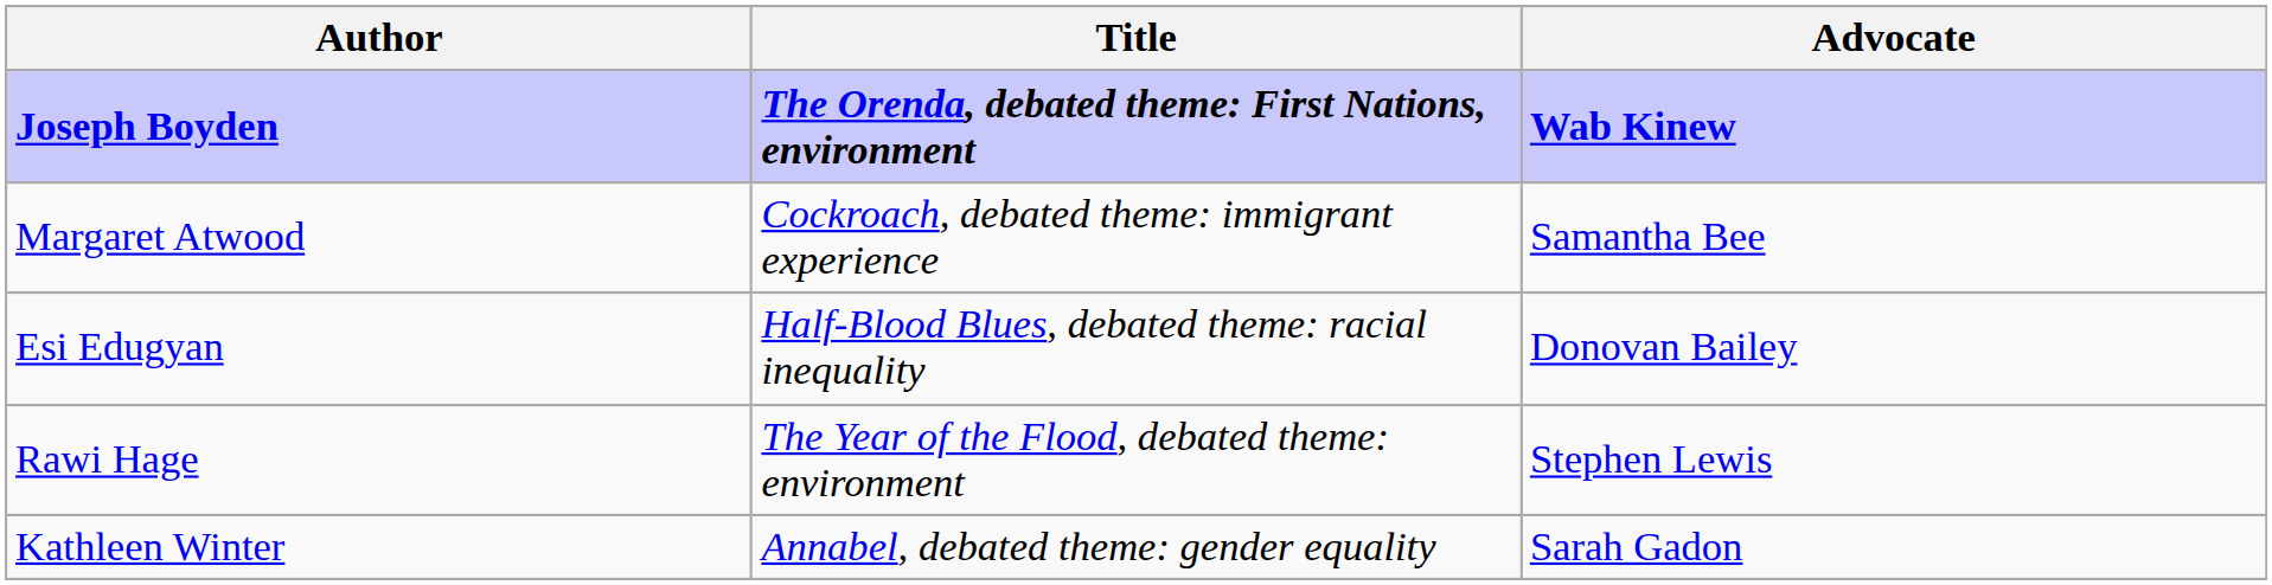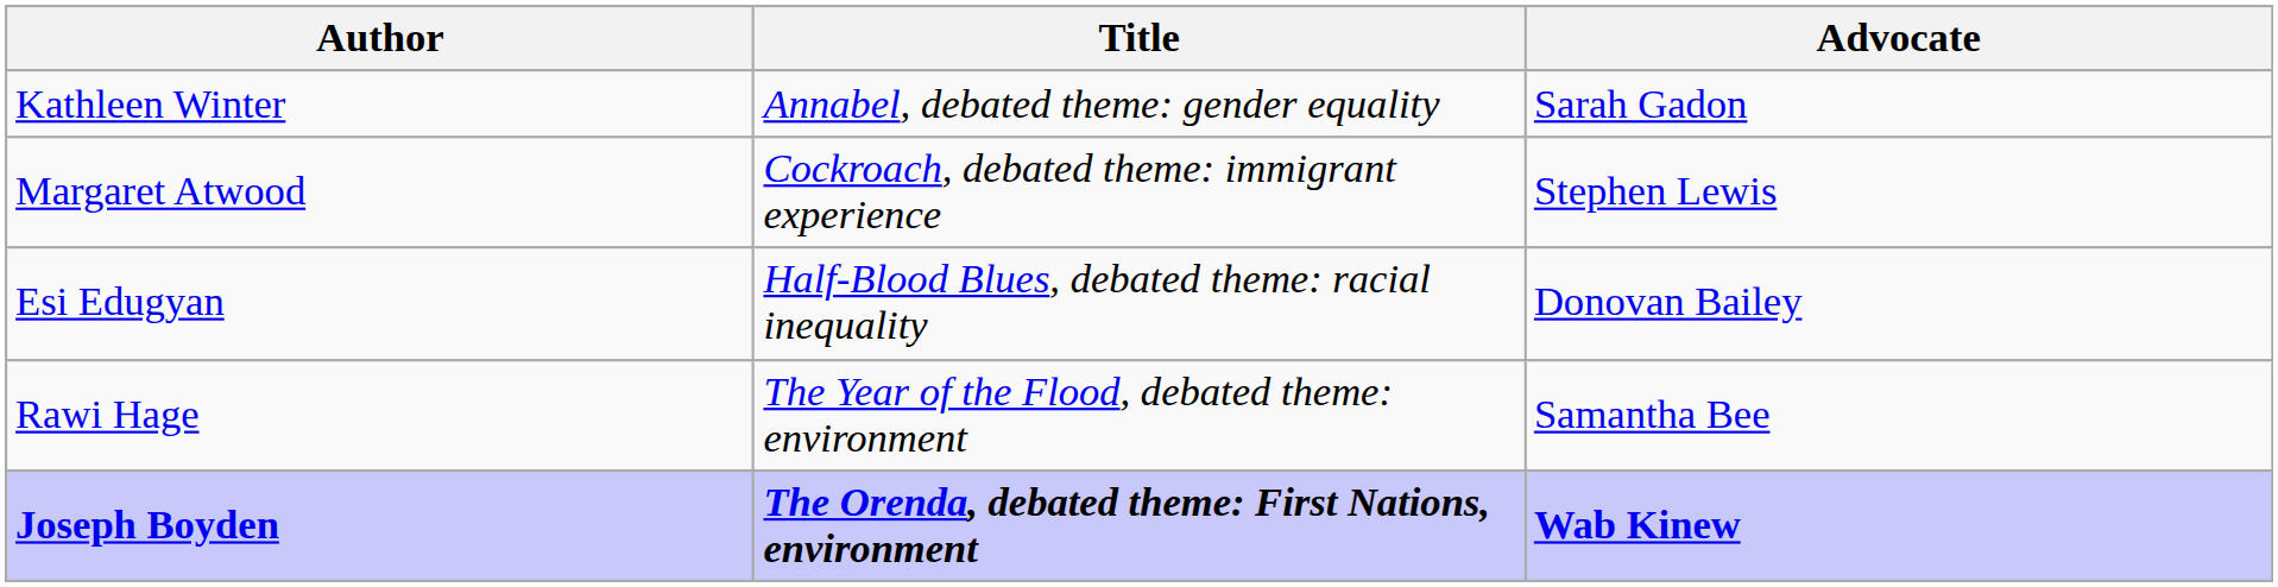rows swapped: Joseph Boyden <-> Kathleen Winter
Margaret Atwood | Advocate: Samantha Bee -> Stephen Lewis
Rawi Hage | Advocate: Stephen Lewis -> Samantha Bee
